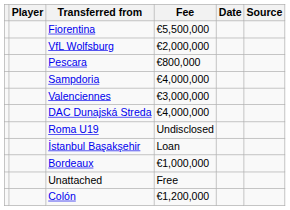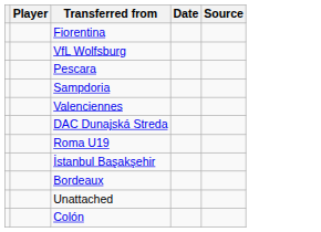- column: Fee | €5,500,000 | €2,000,000 | €800,000 | €4,000,000 | €3,000,000 | €4,000,000 | Undisclosed | Loan | €1,000,000 | Free | €1,200,000
